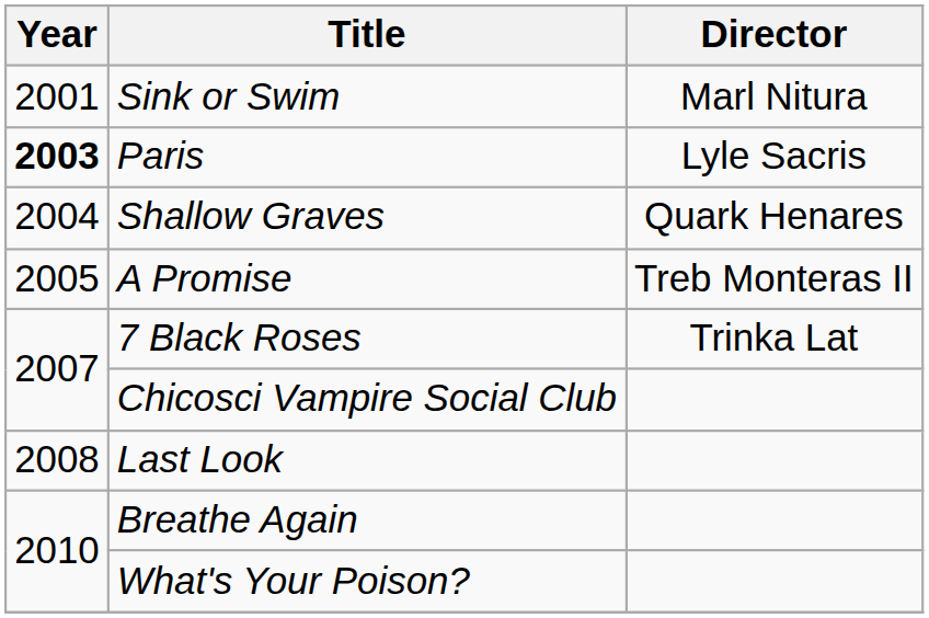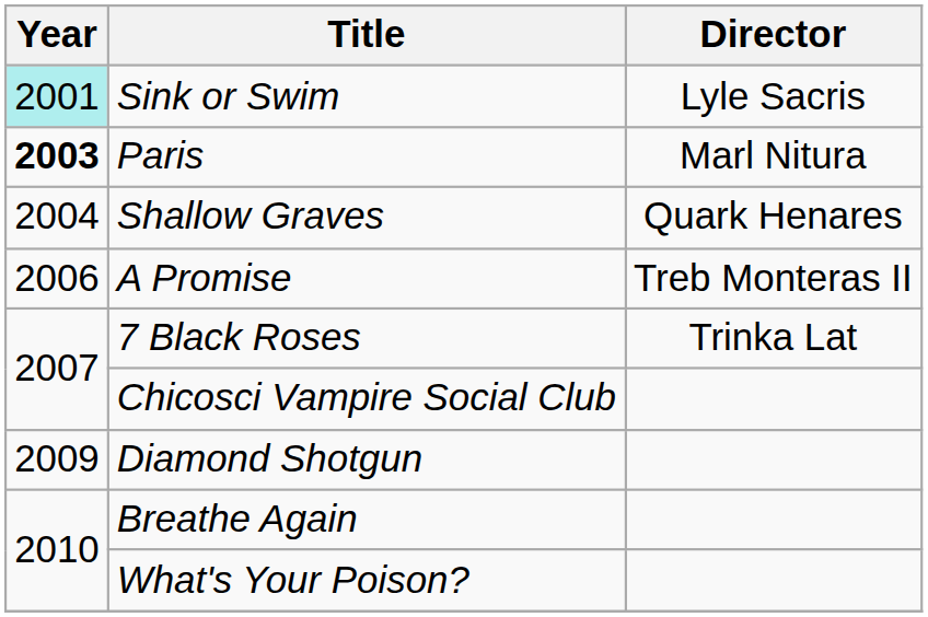Sink or Swim | Year: no background -> paleturquoise background
Sink or Swim | Director: Marl Nitura -> Lyle Sacris
Paris | Director: Lyle Sacris -> Marl Nitura
A Promise | Year: 2005 -> 2006
- row: 2008 | Last Look
+ row: 2009 | Diamond Shotgun
